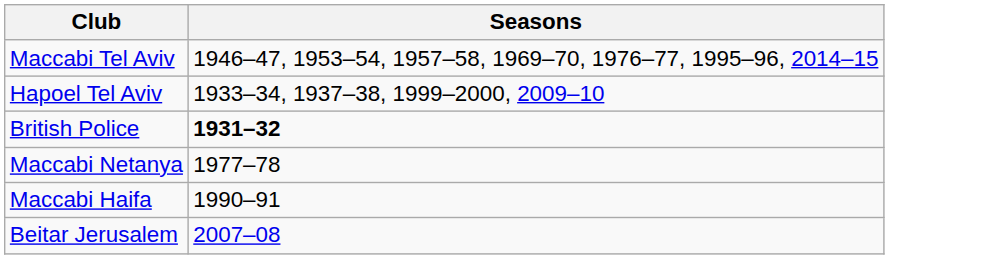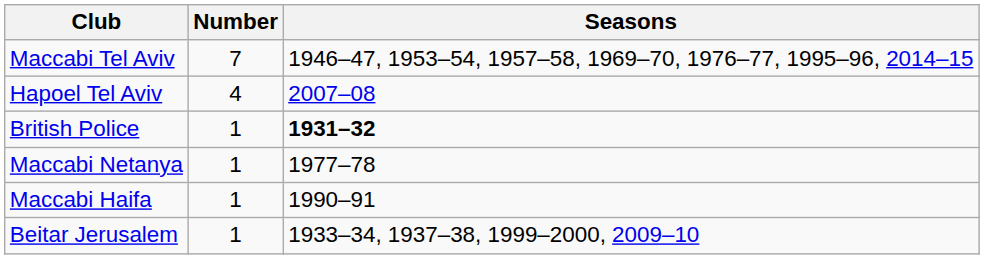+ column: Number | 7 | 4 | 1 | 1 | 1 | 1
Hapoel Tel Aviv | Seasons: 1933–34, 1937–38, 1999–2000, 2009–10 -> 2007–08
Beitar Jerusalem | Seasons: 2007–08 -> 1933–34, 1937–38, 1999–2000, 2009–10
